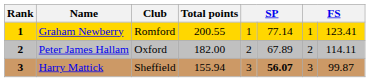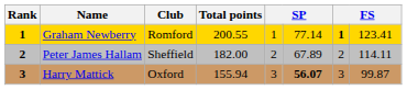Graham Newberry | column 7: normal -> bold
Peter James Hallam | Club: Oxford -> Sheffield
Harry Mattick | Club: Sheffield -> Oxford
